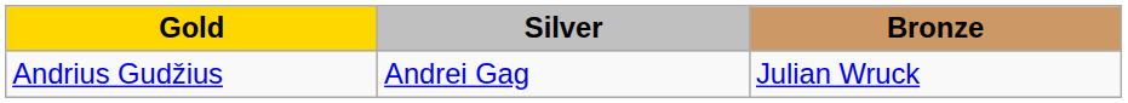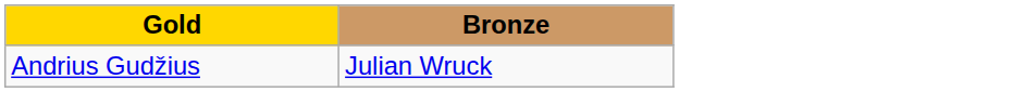- column: Silver | Andrei Gag
